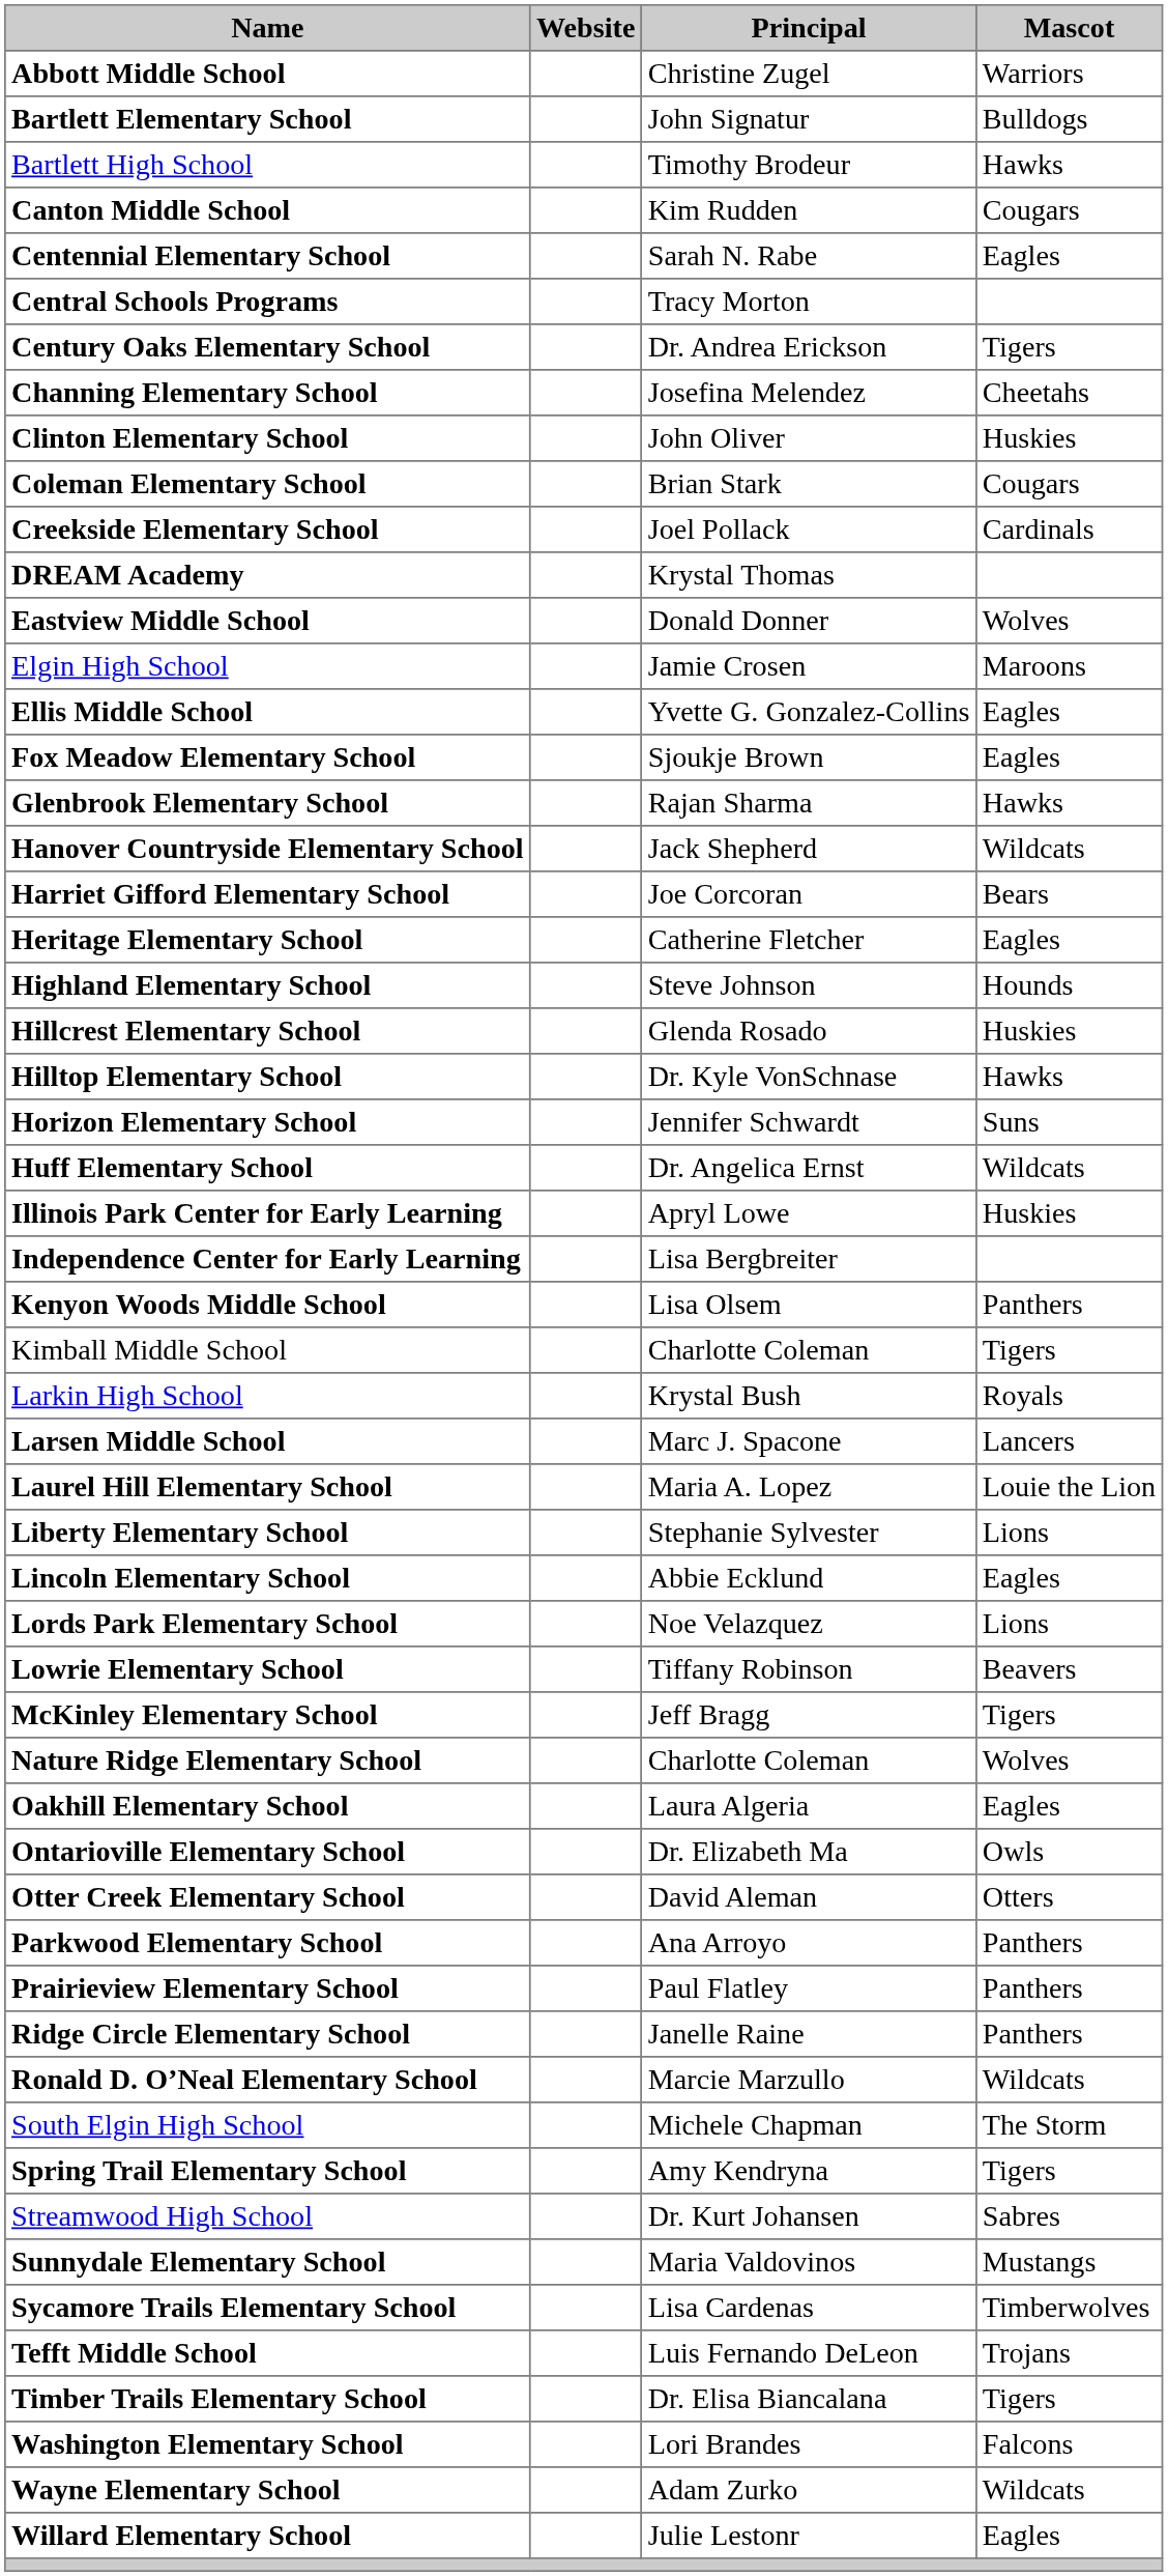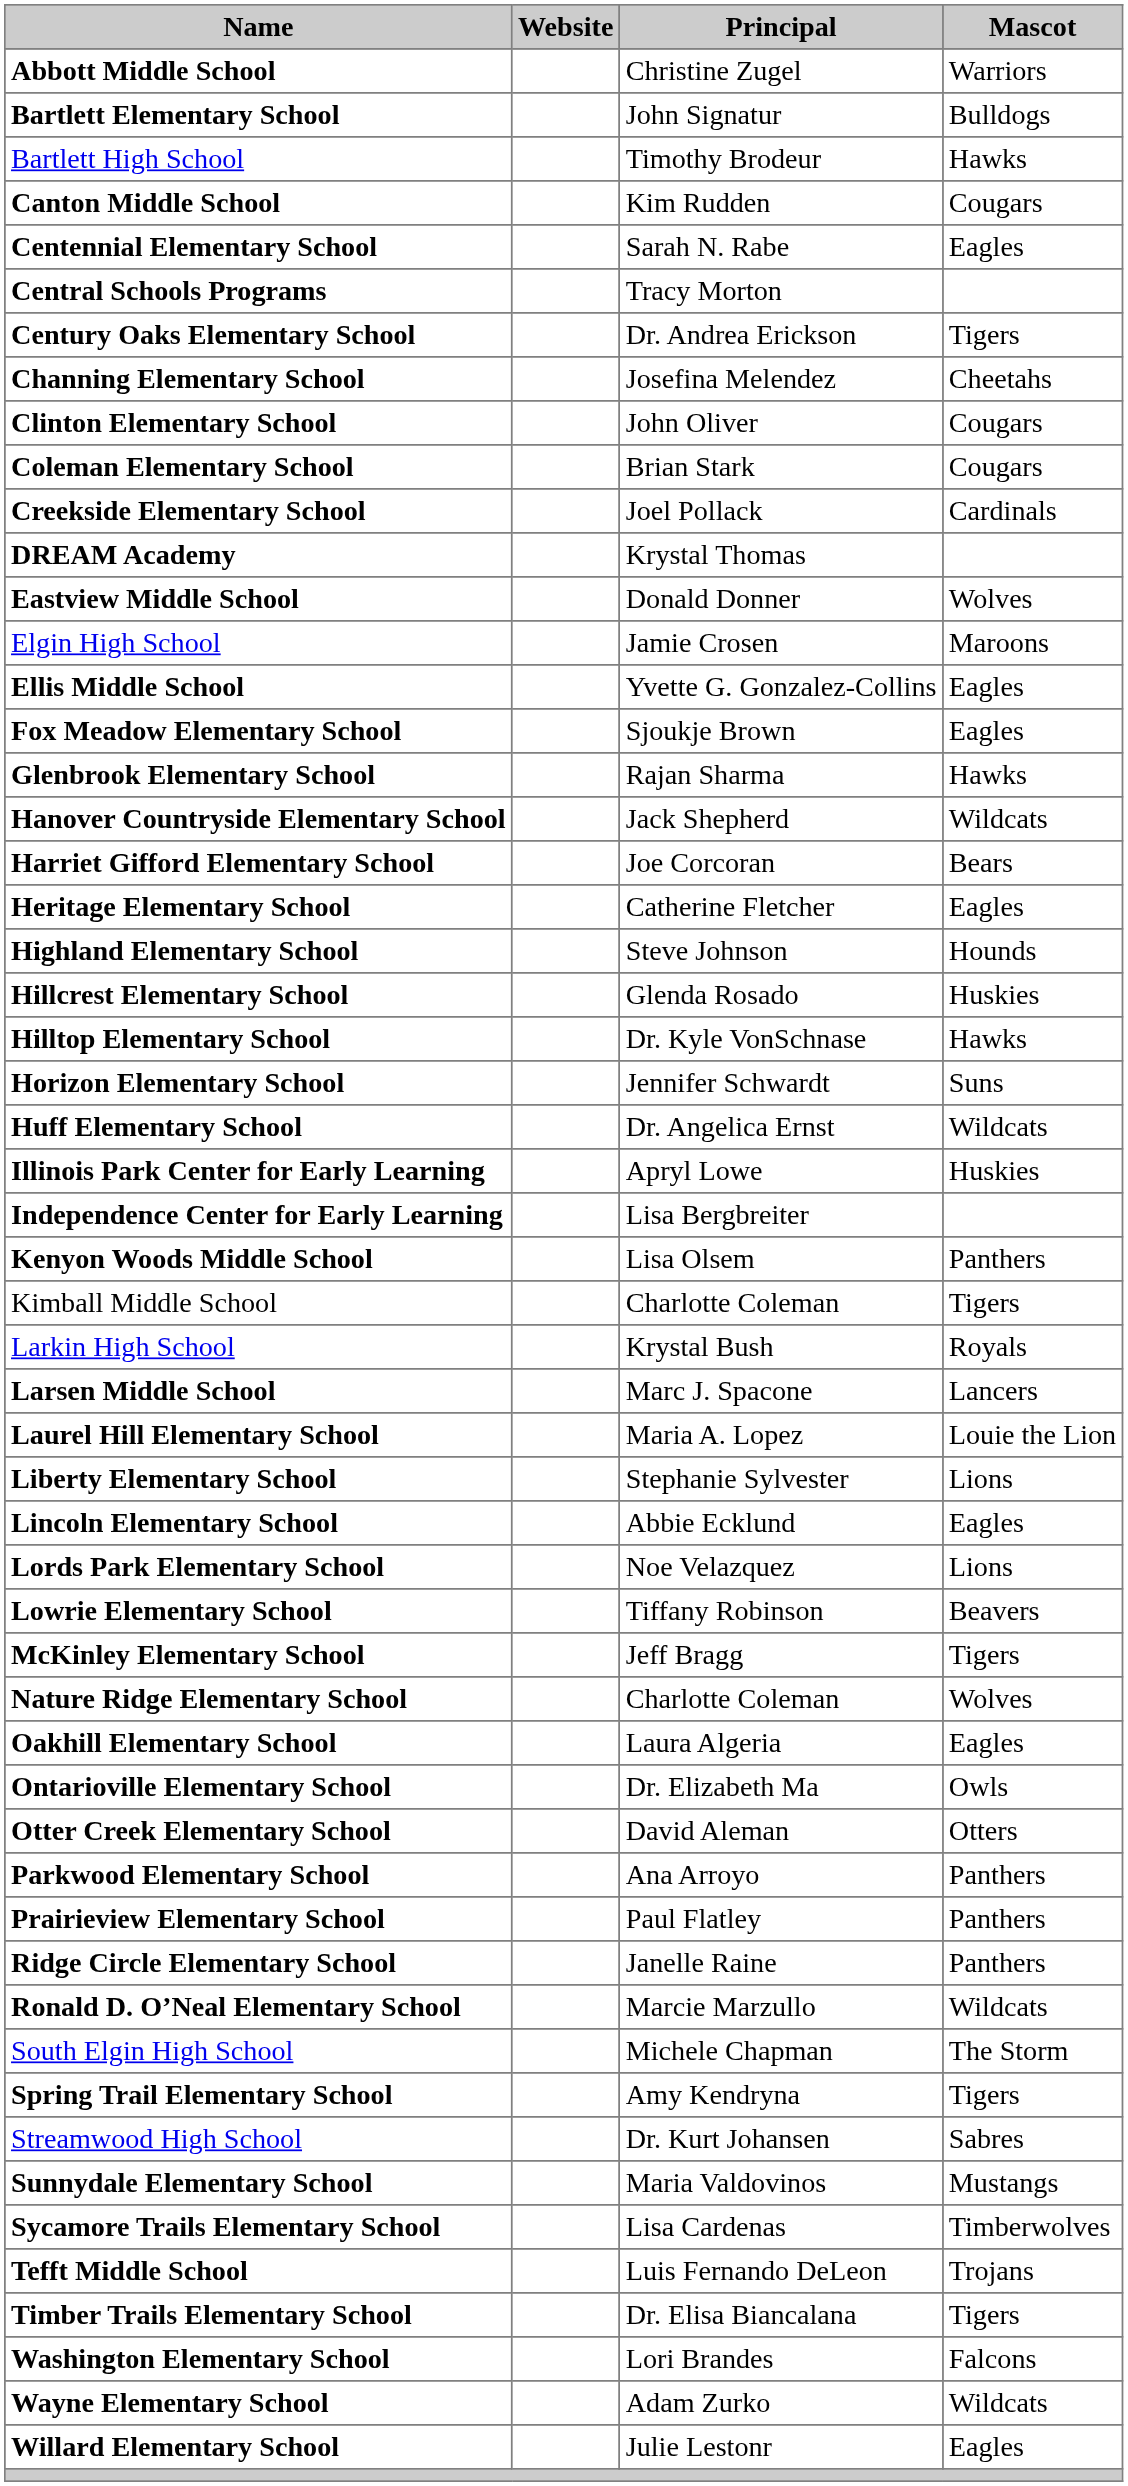Clinton Elementary School | Mascot: Huskies -> Cougars
